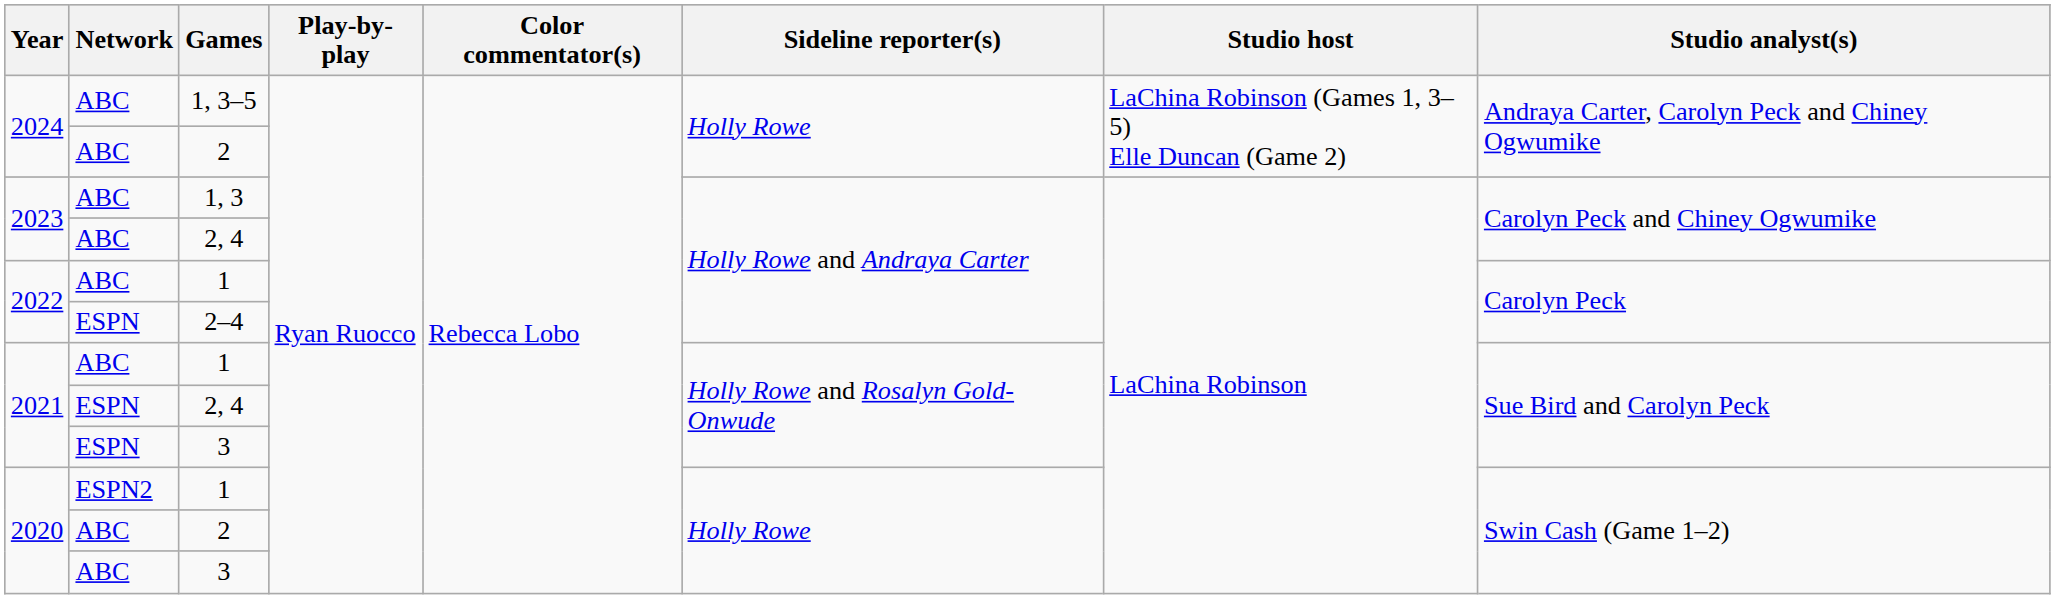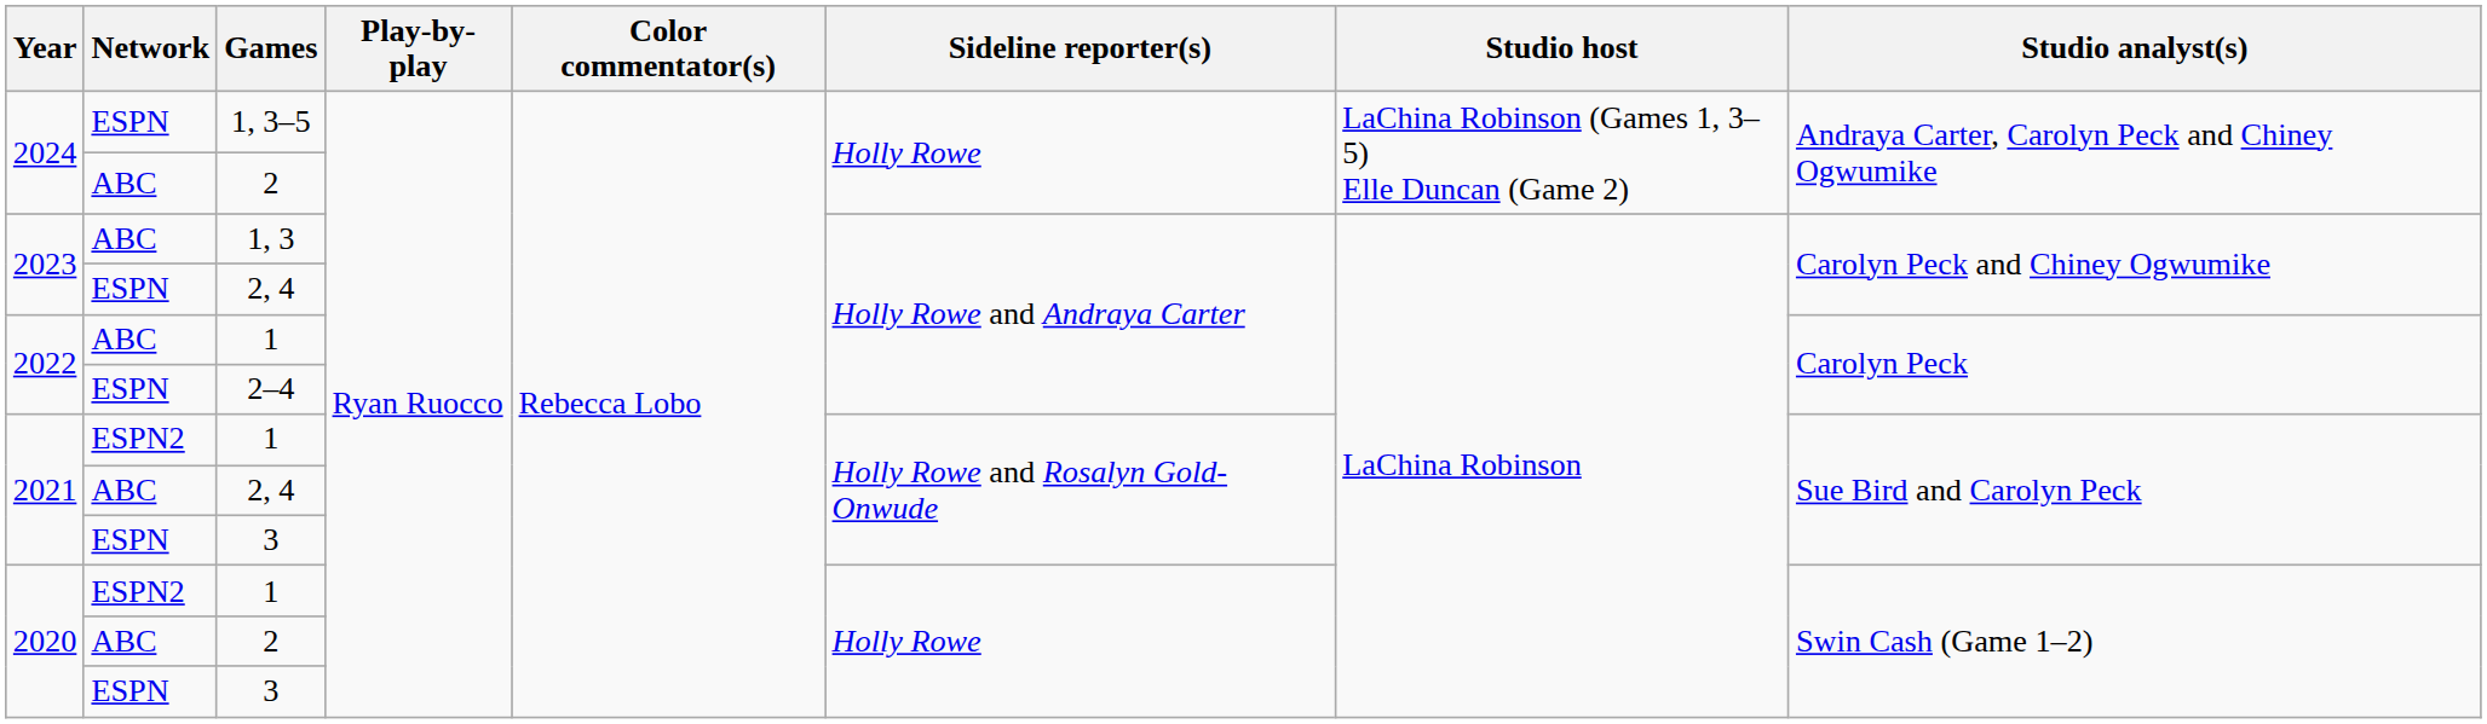1, 3–5 | Network: ABC -> ESPN
2023 / 2, 4 | Network: ABC -> ESPN
2021 / 1 | Network: ABC -> ESPN2
2021 / 2, 4 | Network: ESPN -> ABC
2020 / 3 | Network: ABC -> ESPN
